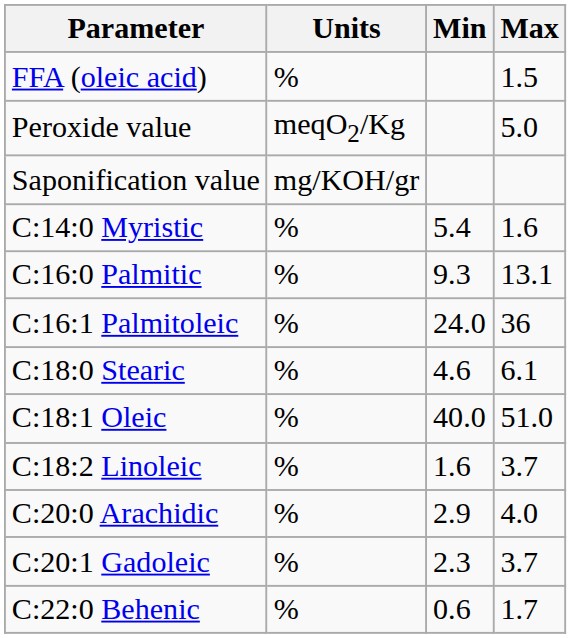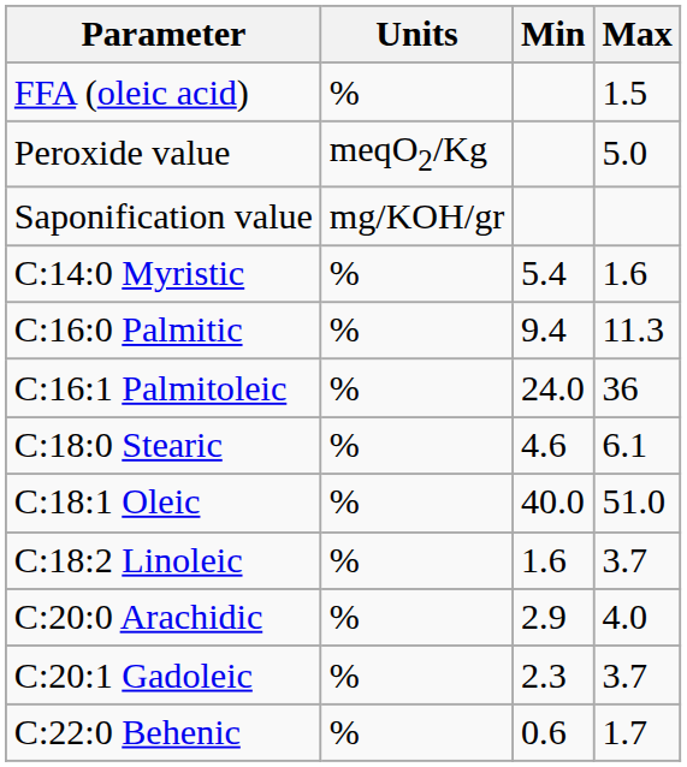C:16:0 Palmitic | Min: 9.3 -> 9.4
C:16:0 Palmitic | Max: 13.1 -> 11.3
